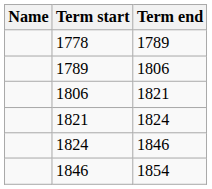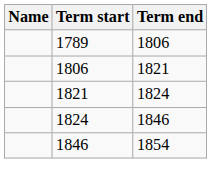- row: 1778 | 1789
